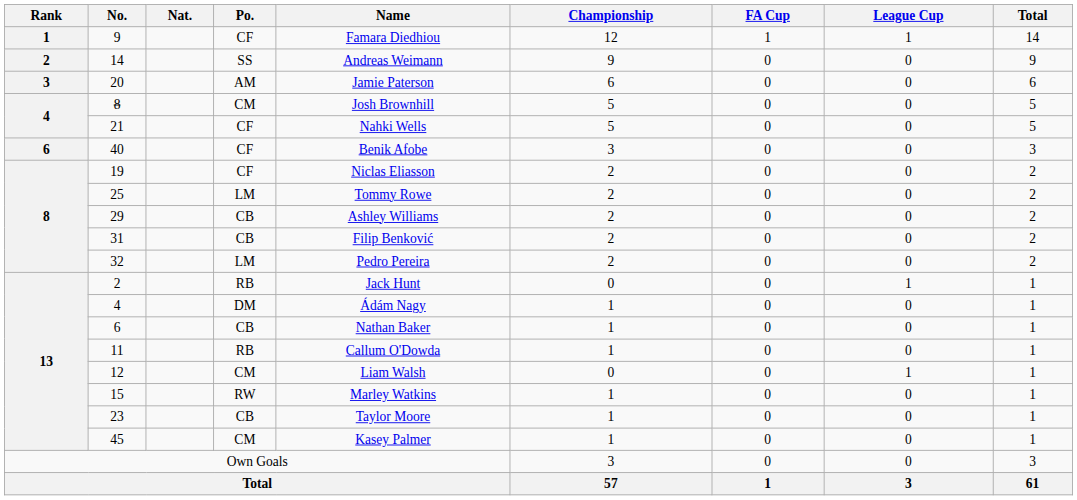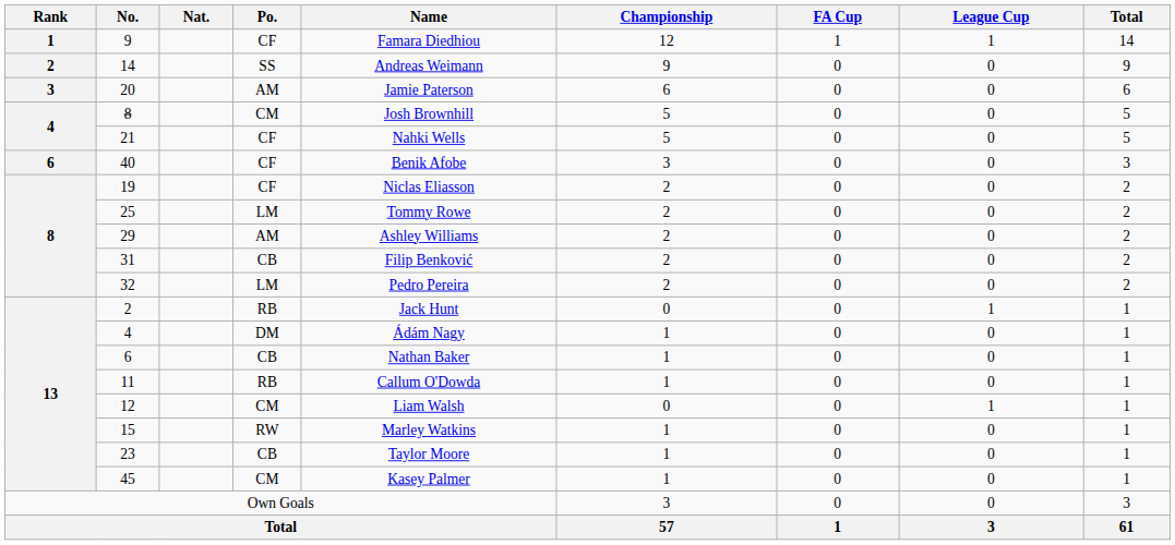29 | Po.: CB -> AM
